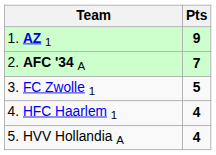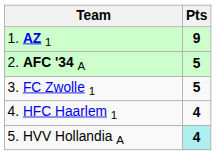2. AFC '34 A | Pts: 7 -> 5
5. HVV Hollandia A | Pts: no background -> paleturquoise background
